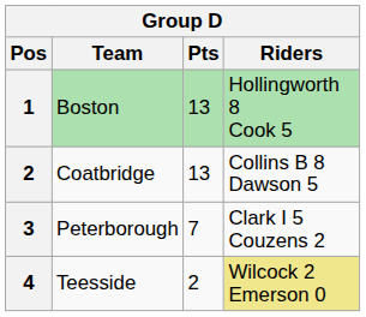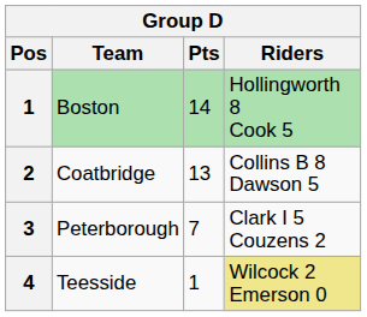Boston | Pts: 13 -> 14
Teesside | Pts: 2 -> 1
